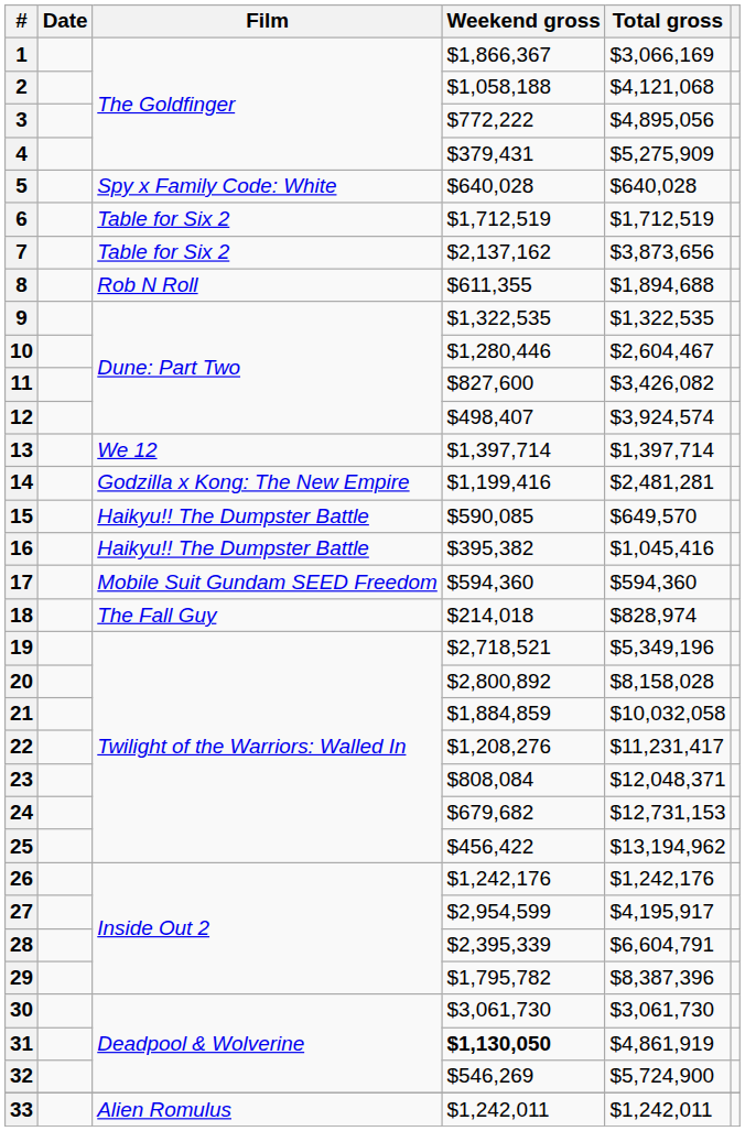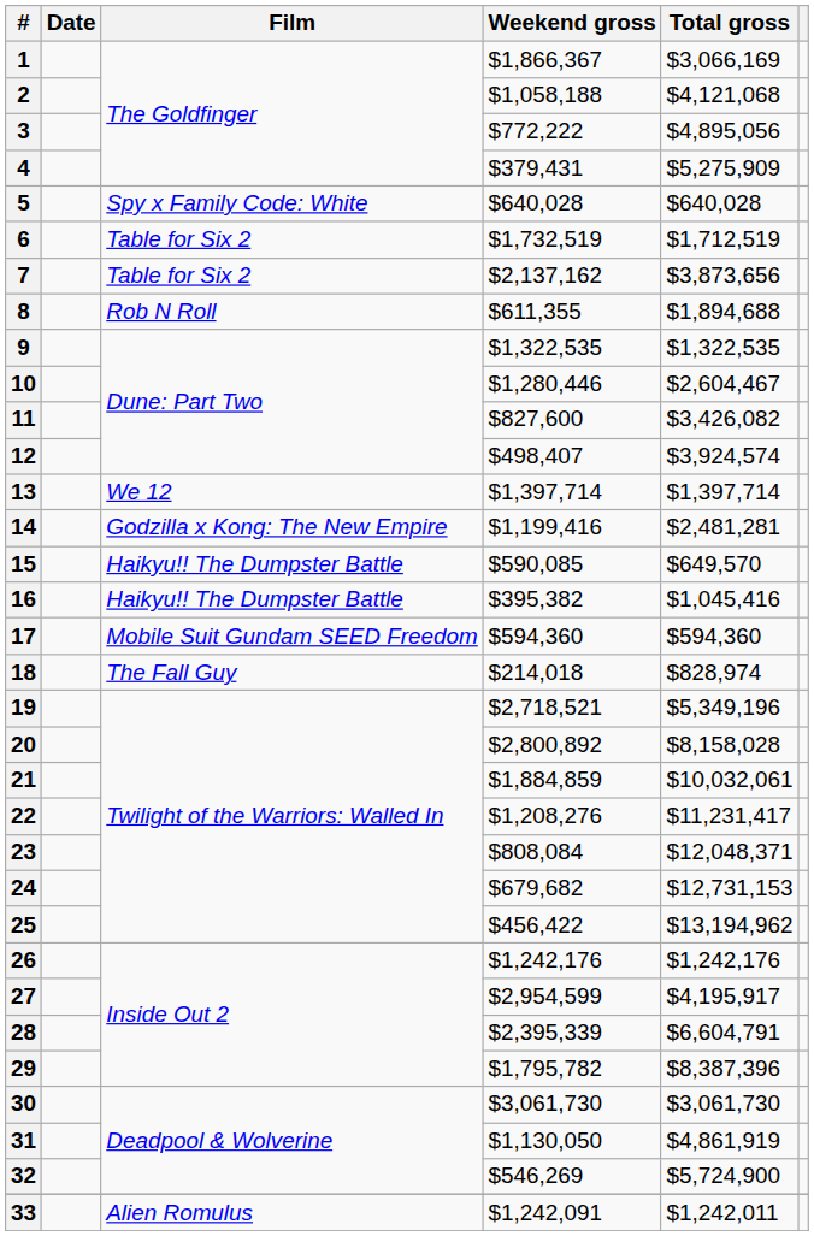6 | Weekend gross: $1,712,519 -> $1,732,519
21 | Total gross: $10,032,058 -> $10,032,061
31 | Weekend gross: bold -> normal
33 | Weekend gross: $1,242,011 -> $1,242,091
